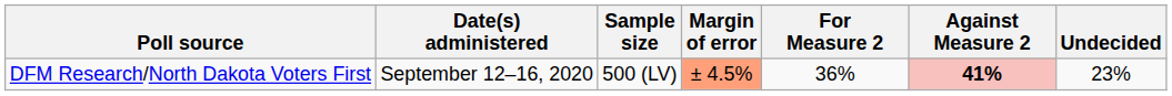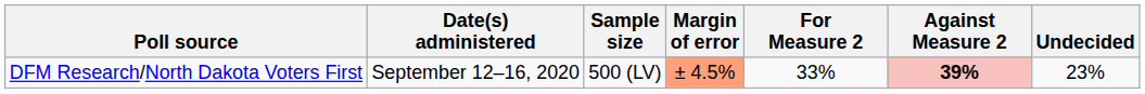DFM Research/North Dakota Voters First | For Measure 2: 36% -> 33%
DFM Research/North Dakota Voters First | Against Measure 2: 41% -> 39%
